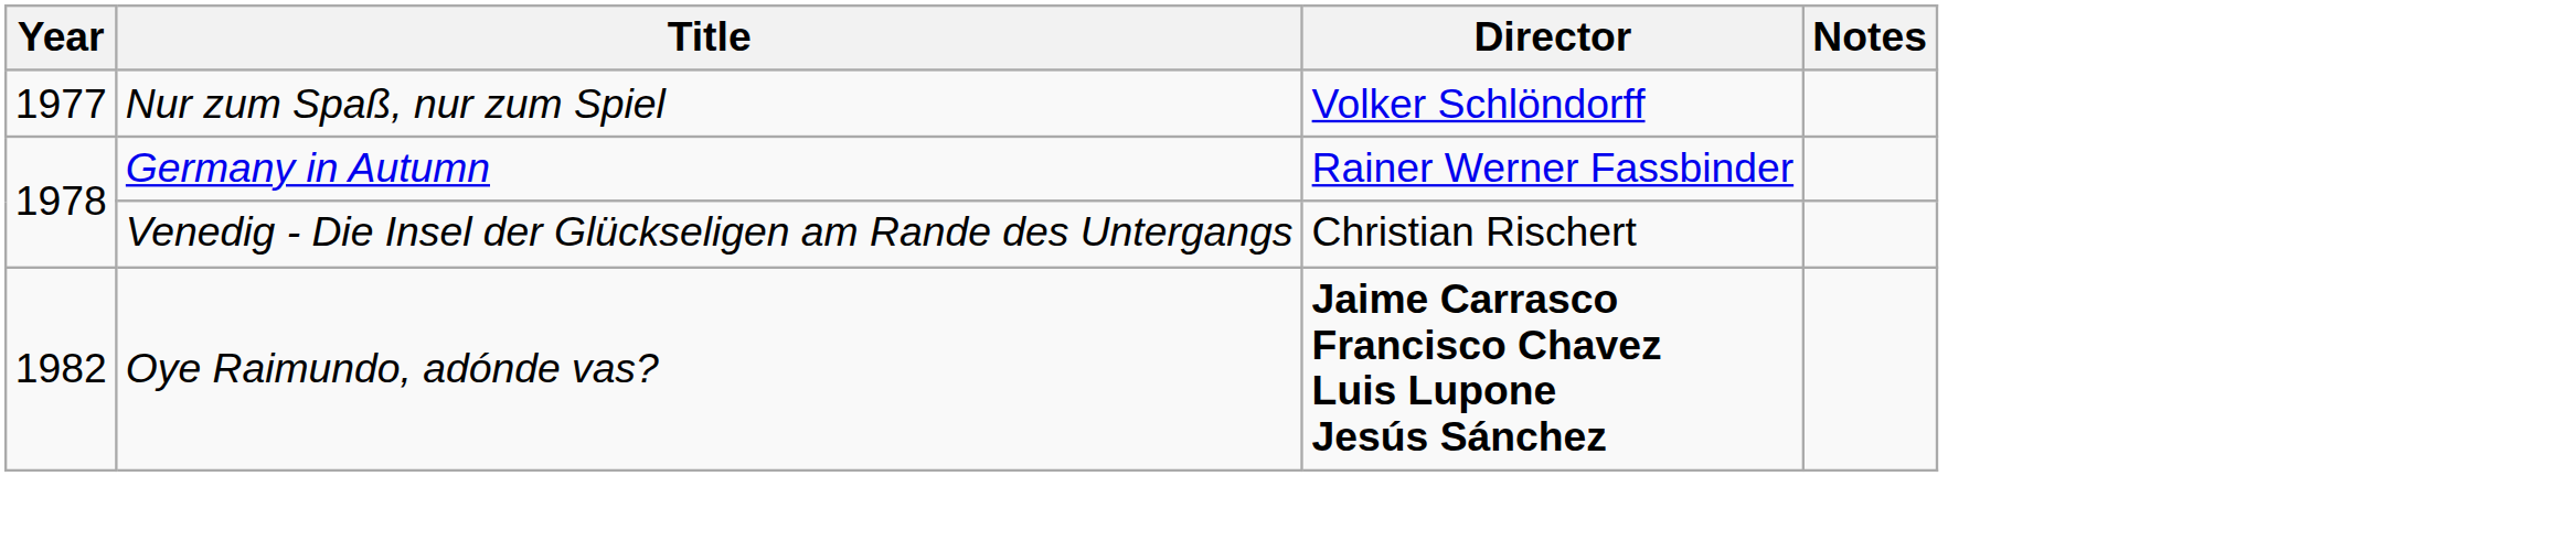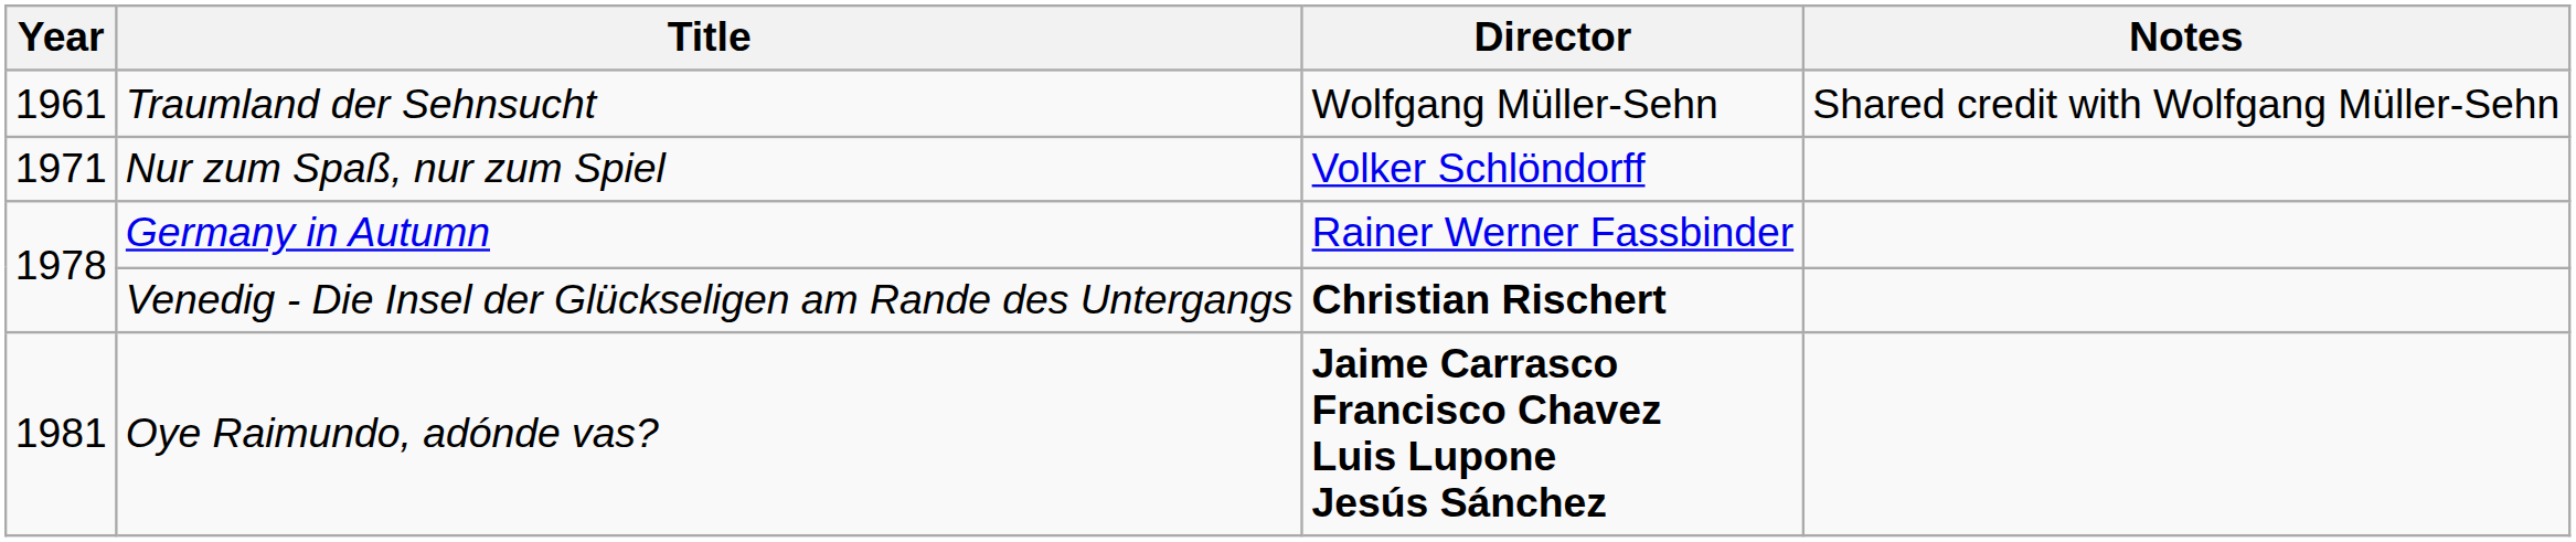+ row: 1961 | Traumland der Sehnsucht | Wolfgang Müller-Sehn | Shared credit with Wolfgang Müller-Sehn
Nur zum Spaß, nur zum Spiel | Year: 1977 -> 1971
Venedig - Die Insel der Glückseligen am Rande des Untergangs | Director: normal -> bold
Oye Raimundo, adónde vas? | Year: 1982 -> 1981
